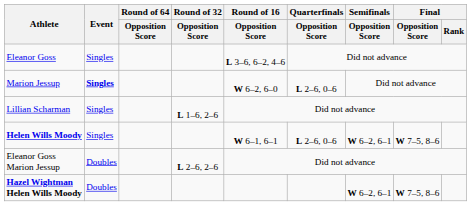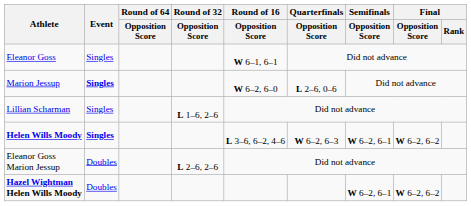Eleanor Goss | Round of 16 / Opposition Score: L 3–6, 6–2, 4–6 -> W 6–1, 6–1
Helen Wills Moody | Event: normal -> bold
Helen Wills Moody | Round of 16 / Opposition Score: W 6–1, 6–1 -> L 3–6, 6–2, 4–6
Helen Wills Moody | Quarterfinals / Opposition Score: L 2–6, 0–6 -> W 6–2, 6–3
Helen Wills Moody | Final / Opposition Score: W 7–5, 8–6 -> W 6–2, 6–2
Hazel Wightman Helen Wills Moody | Final / Opposition Score: W 7–5, 8–6 -> W 6–2, 6–2
